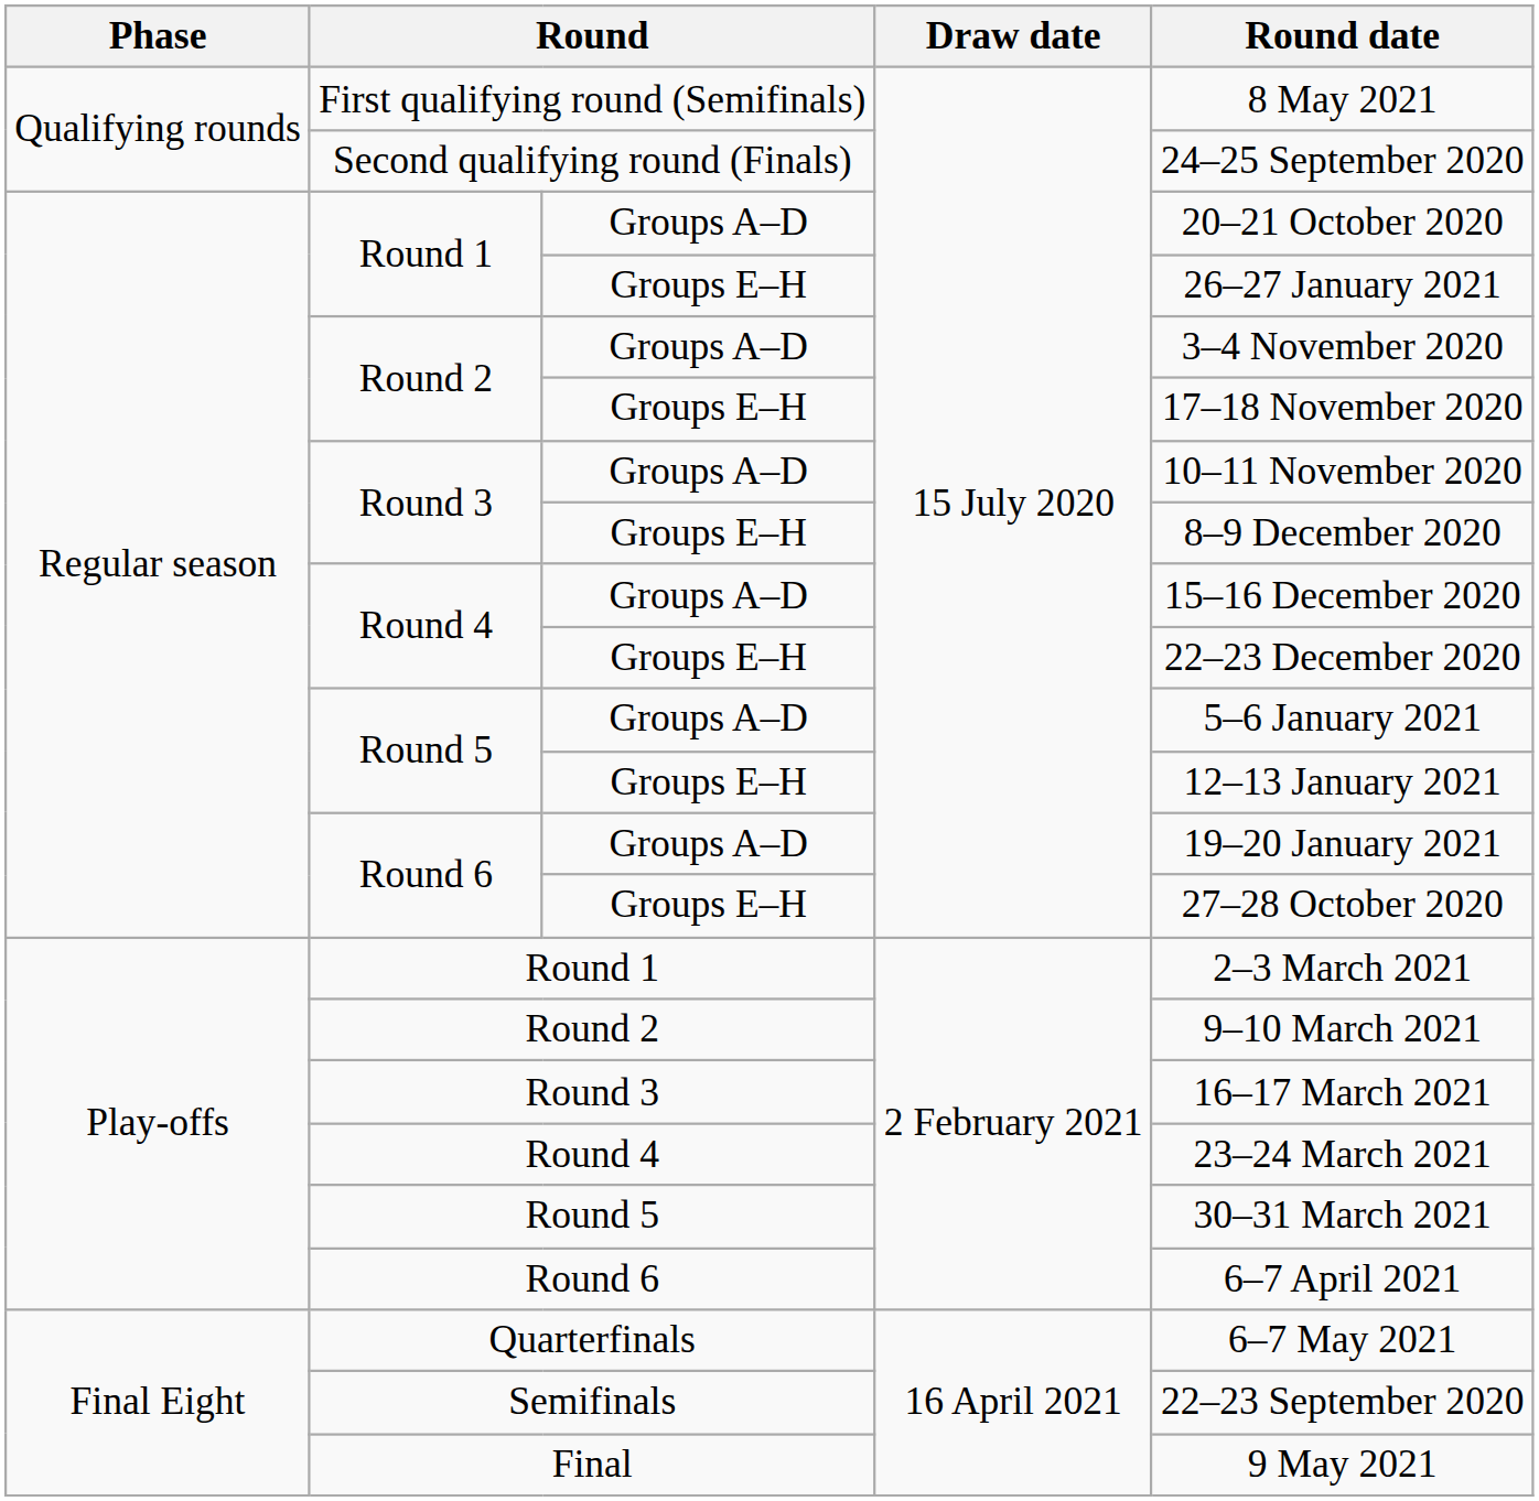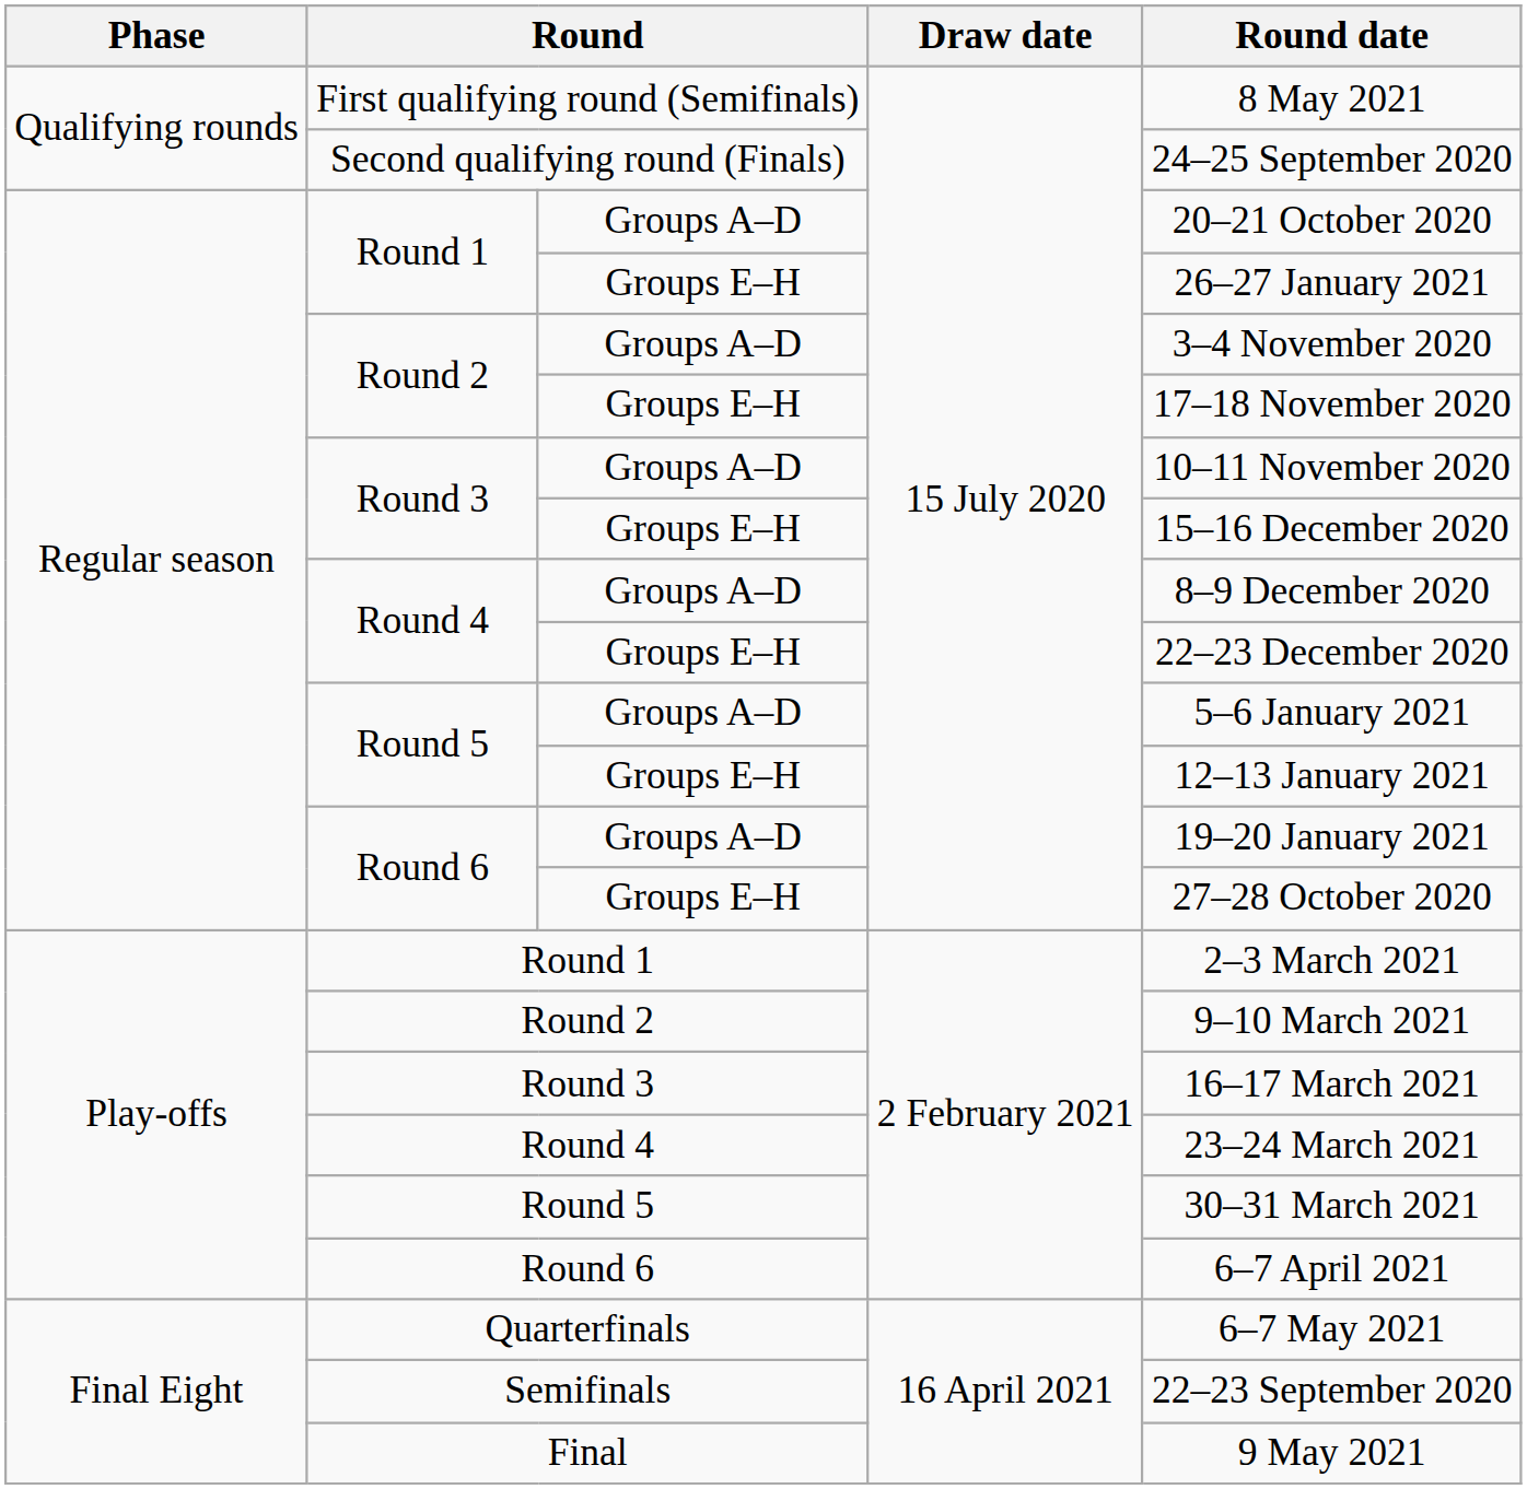Round 3 / Groups E–H | Round date: 8–9 December 2020 -> 15–16 December 2020
Round 4 / Groups A–D | Round date: 15–16 December 2020 -> 8–9 December 2020
